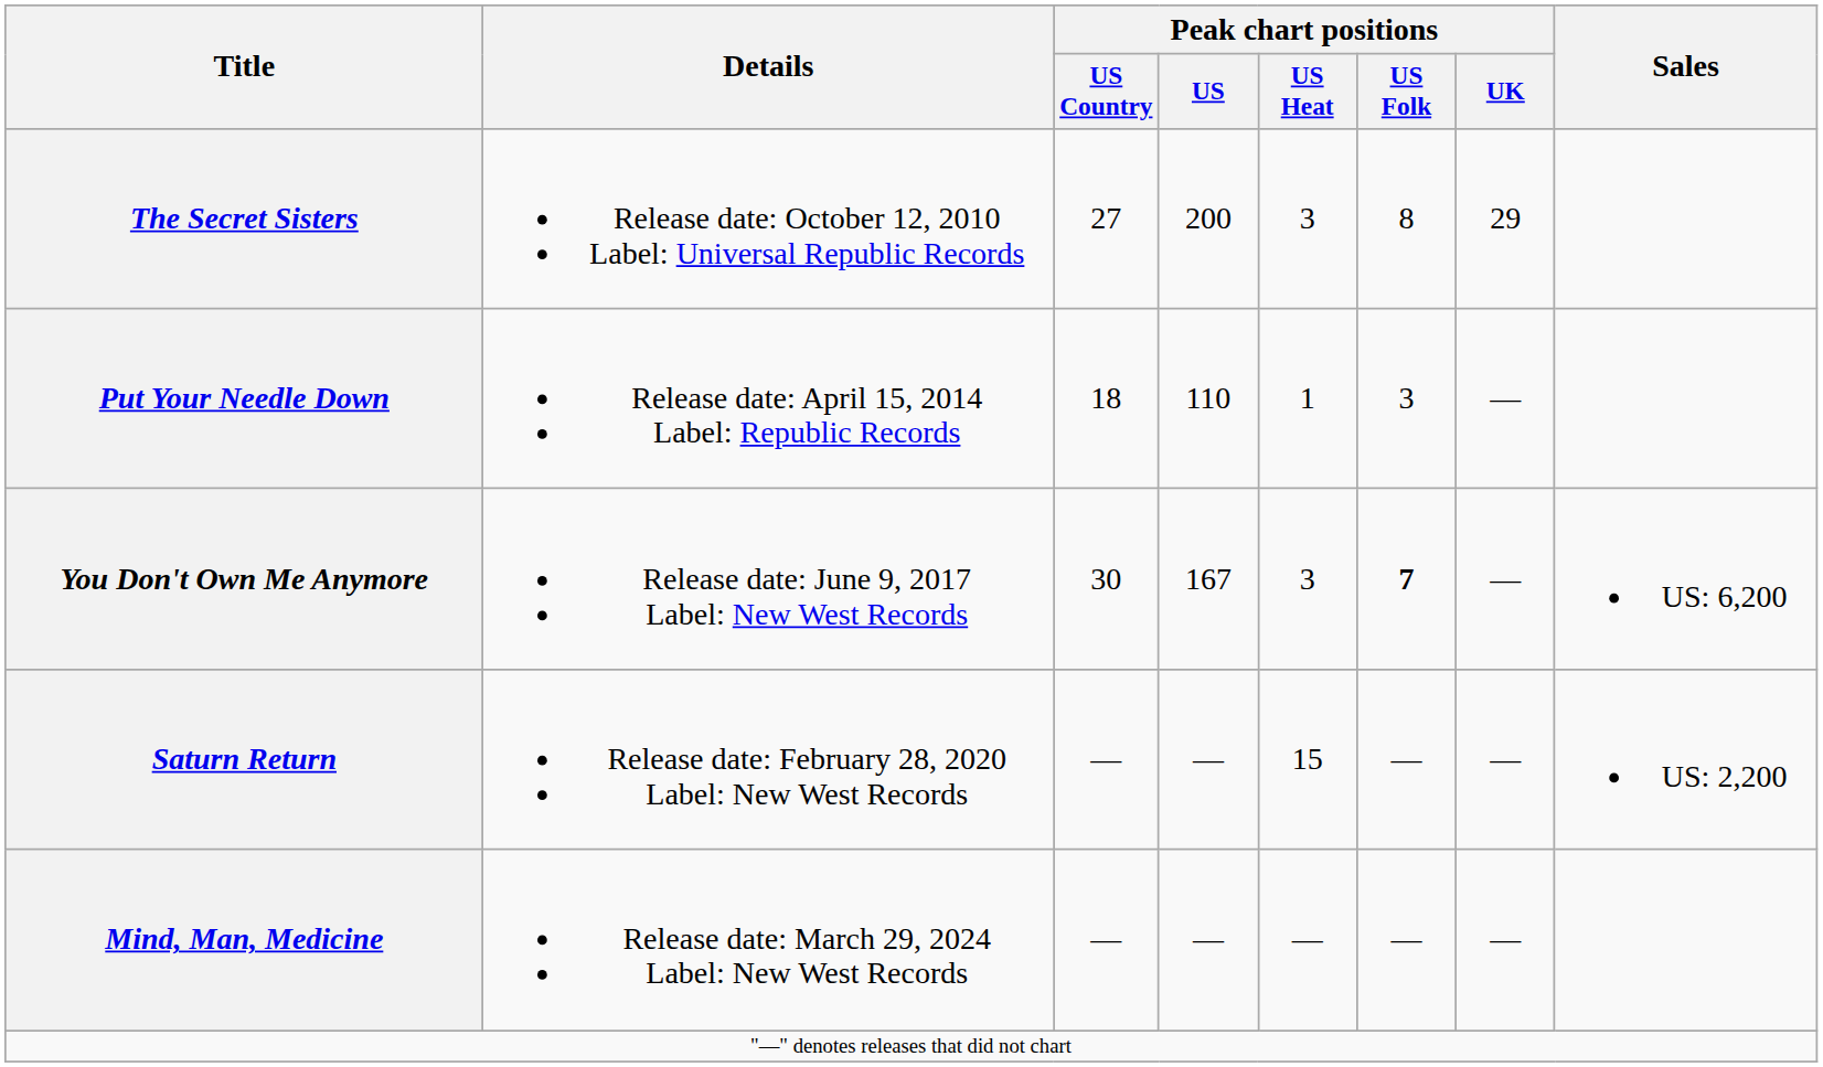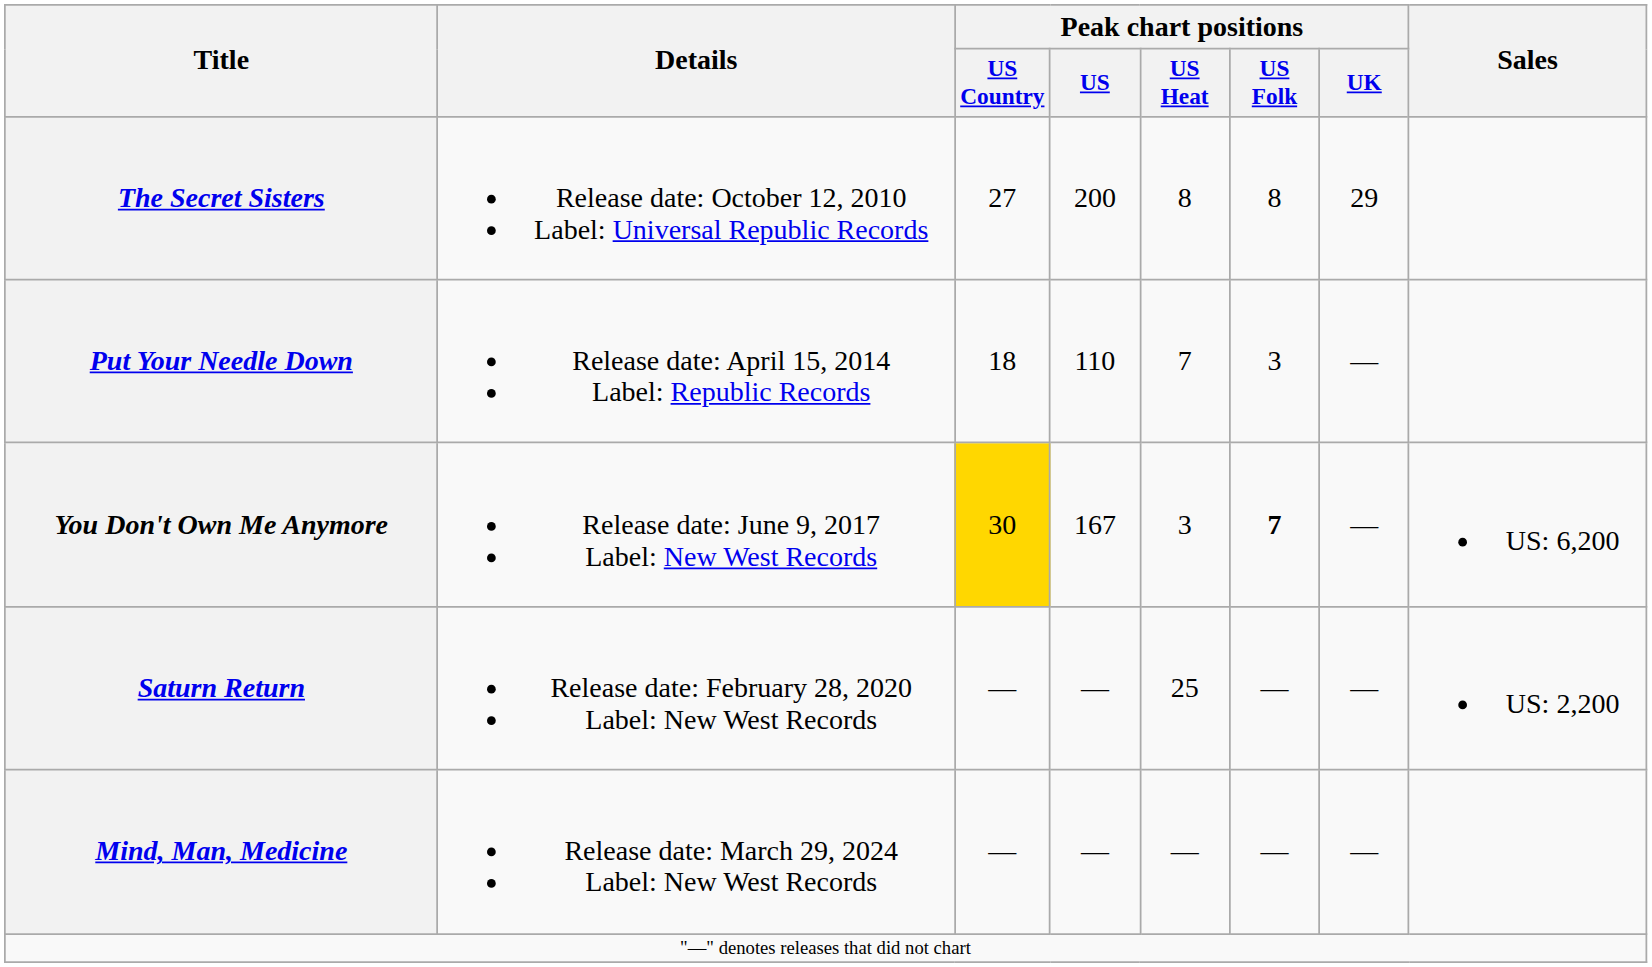The Secret Sisters | Peak chart positions / US Heat: 3 -> 8
Put Your Needle Down | Peak chart positions / US Heat: 1 -> 7
You Don't Own Me Anymore | Peak chart positions / US Country: no background -> gold background
Saturn Return | Peak chart positions / US Heat: 15 -> 25
